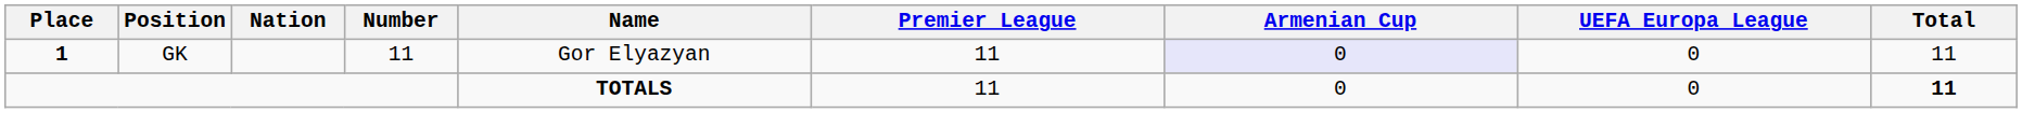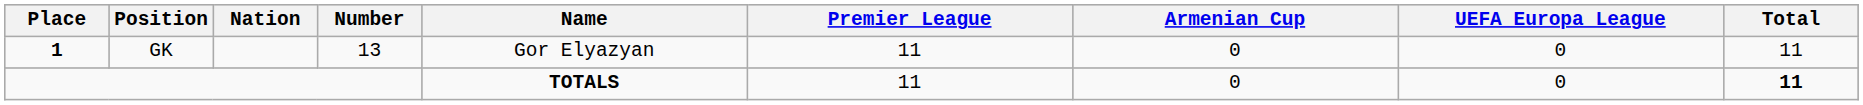GK | Number: 11 -> 13
GK | Armenian Cup: lavender background -> no background
